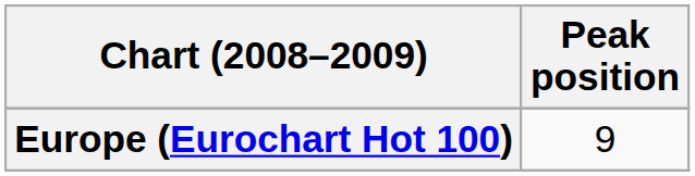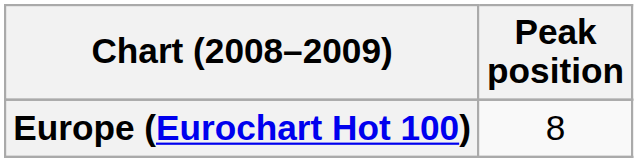Europe (Eurochart Hot 100) | Peak position: 9 -> 8
